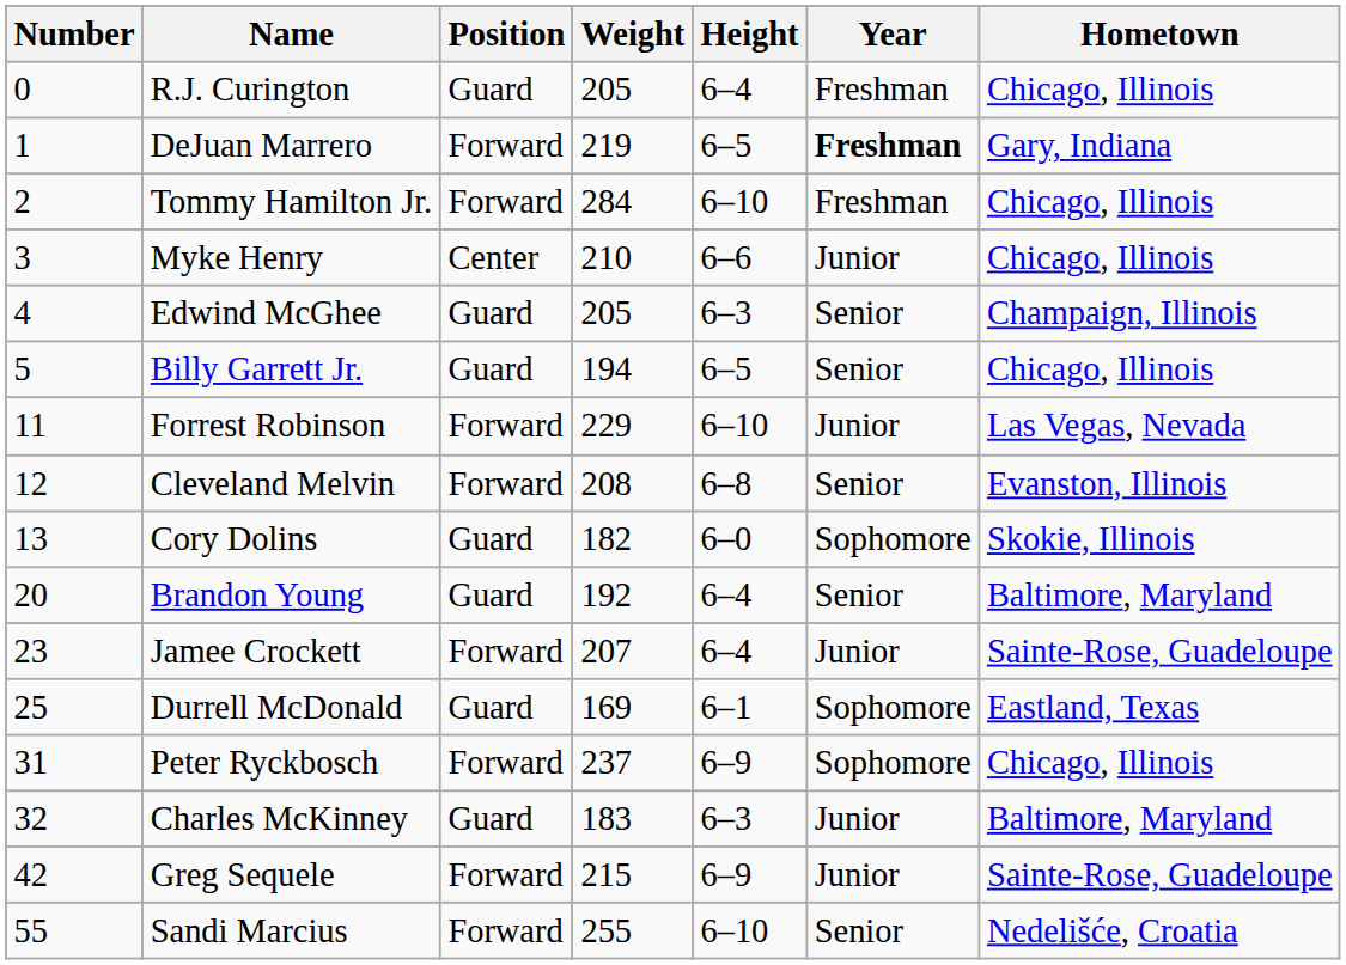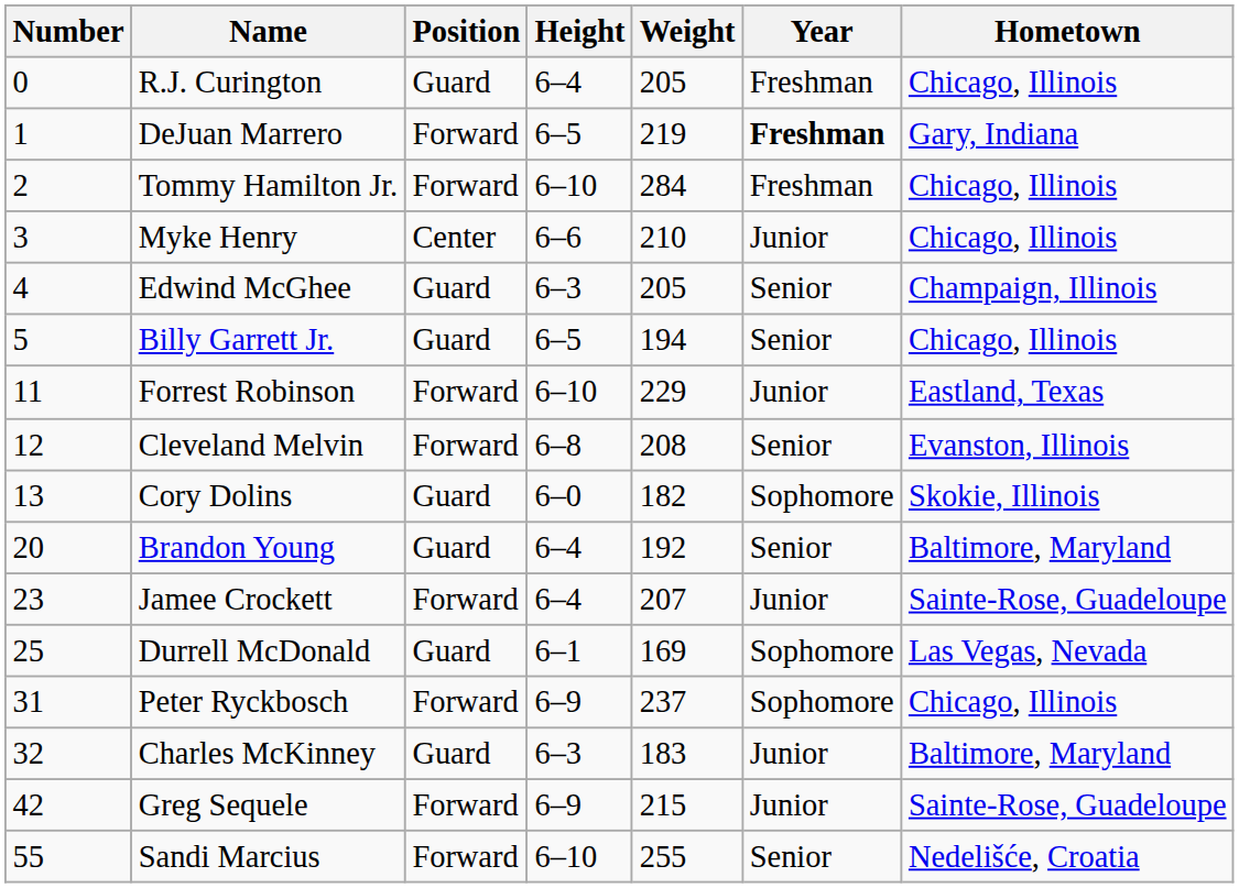columns swapped: Height <-> Weight
Forrest Robinson | Hometown: Las Vegas, Nevada -> Eastland, Texas
Durrell McDonald | Hometown: Eastland, Texas -> Las Vegas, Nevada
